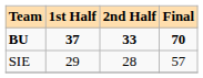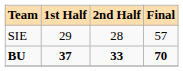rows swapped: SIE <-> BU
